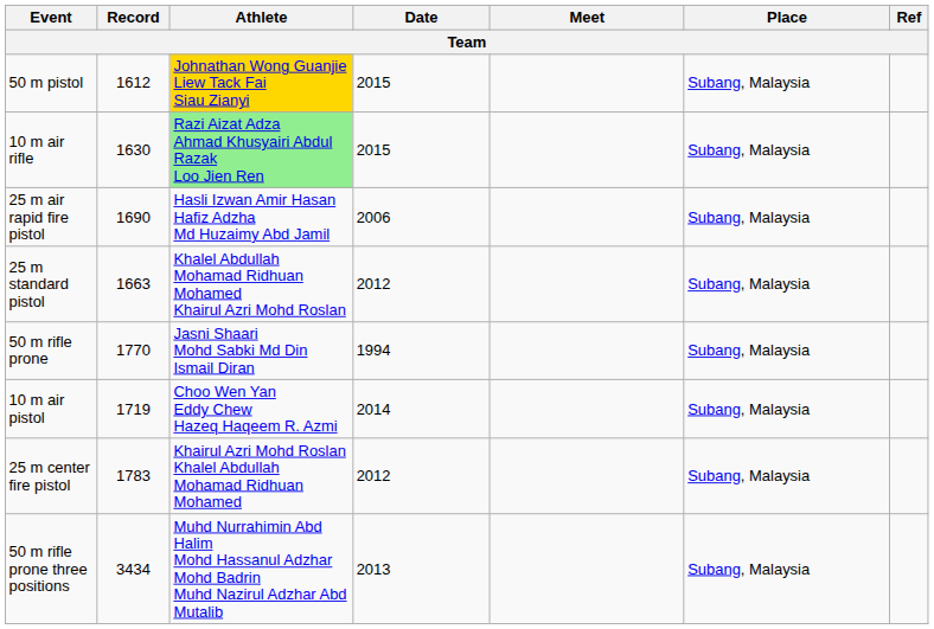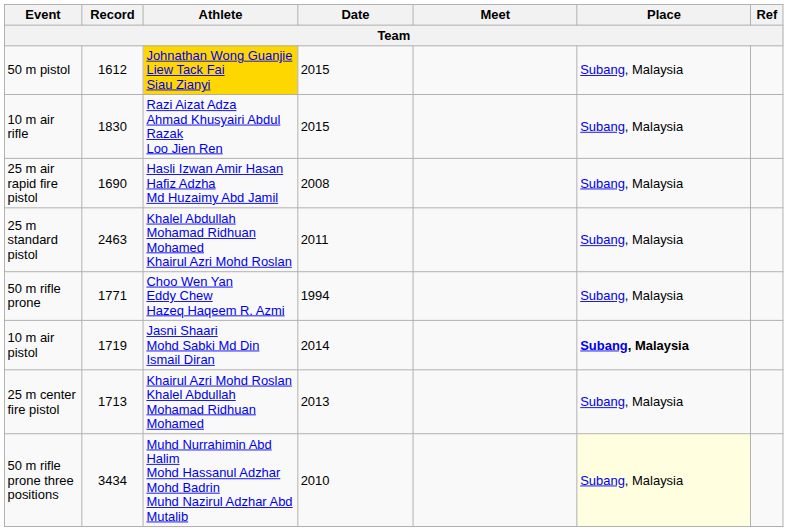10 m air rifle | Record: 1630 -> 1830
10 m air rifle | Athlete: lightgreen background -> no background
25 m air rapid fire pistol | Date: 2006 -> 2008
25 m standard pistol | Record: 1663 -> 2463
25 m standard pistol | Date: 2012 -> 2011
50 m rifle prone | Record: 1770 -> 1771
50 m rifle prone | Athlete: Jasni Shaari Mohd Sabki Md Din Ismail Diran -> Choo Wen Yan Eddy Chew Hazeq Haqeem R. Azmi
10 m air pistol | Athlete: Choo Wen Yan Eddy Chew Hazeq Haqeem R. Azmi -> Jasni Shaari Mohd Sabki Md Din Ismail Diran
10 m air pistol | Place: normal -> bold
25 m center fire pistol | Record: 1783 -> 1713
25 m center fire pistol | Date: 2012 -> 2013
50 m rifle prone three positions | Date: 2013 -> 2010
50 m rifle prone three positions | Place: no background -> lightyellow background
